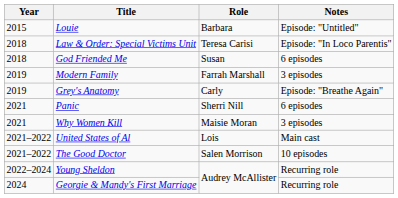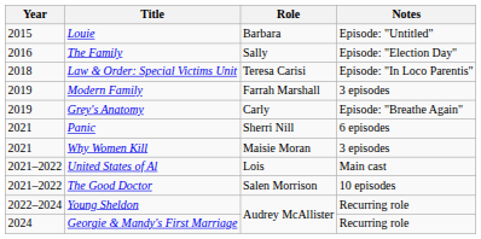+ row: 2016 | The Family | Sally | Episode: "Election Day"
- row: 2018 | God Friended Me | Susan | 6 episodes
